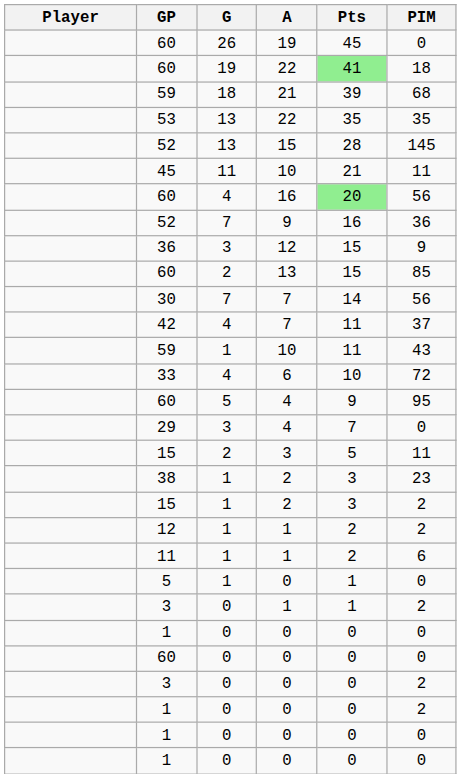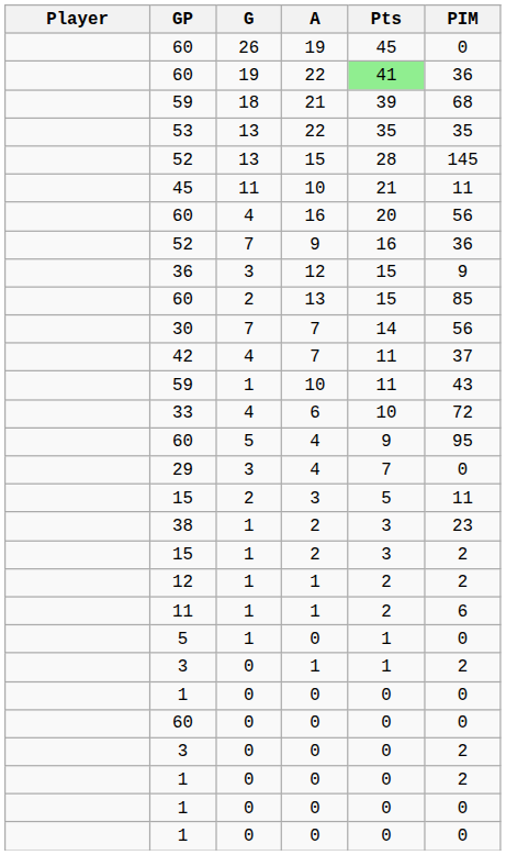60 / 22 | PIM: 18 -> 36
60 / 16 | Pts: lightgreen background -> no background
